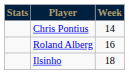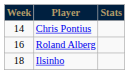columns swapped: Week <-> Stats
